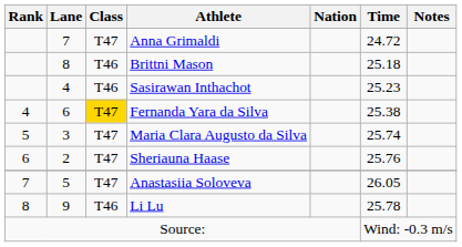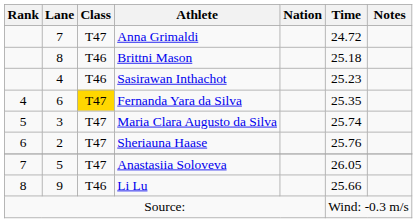Fernanda Yara da Silva | Time: 25.38 -> 25.35
Li Lu | Time: 25.78 -> 25.66
